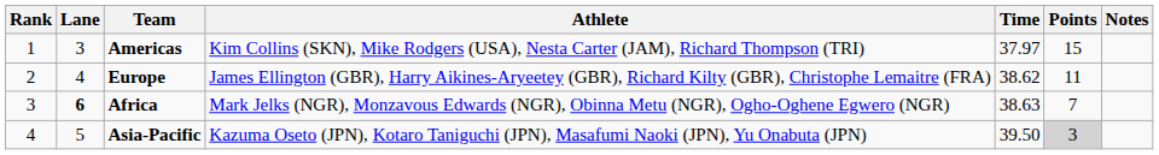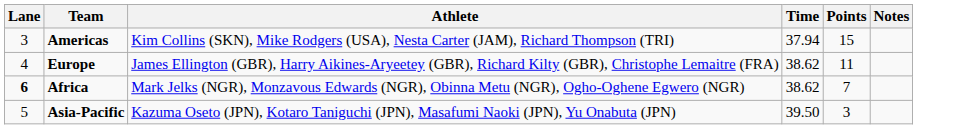- column: Rank | 1 | 2 | 3 | 4
Americas | Time: 37.97 -> 37.94
Africa | Time: 38.63 -> 38.62
Asia-Pacific | Points: lightgrey background -> no background
